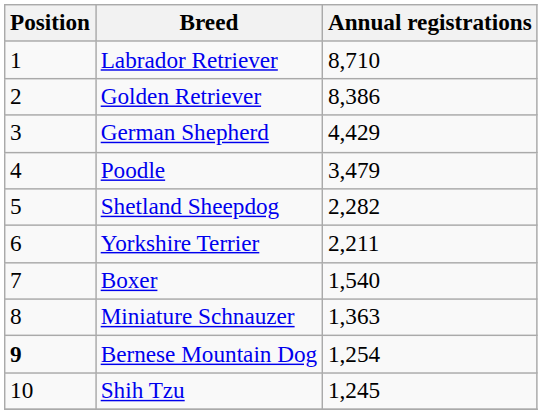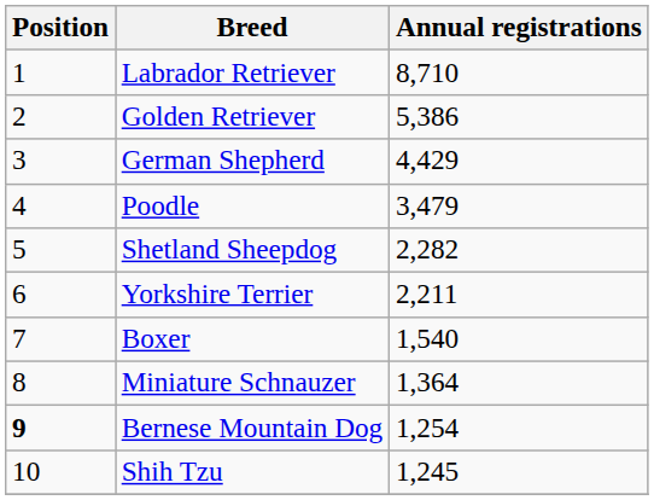Golden Retriever | Annual registrations: 8,386 -> 5,386
Miniature Schnauzer | Annual registrations: 1,363 -> 1,364
